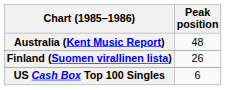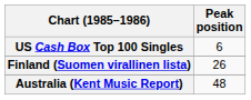rows swapped: Australia (Kent Music Report) <-> US Cash Box Top 100 Singles
